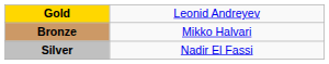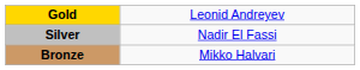rows swapped: Silver <-> Bronze
